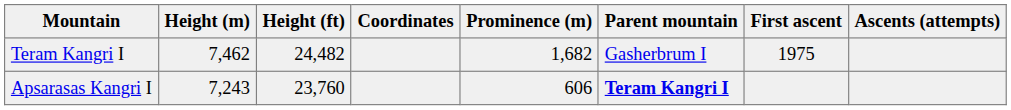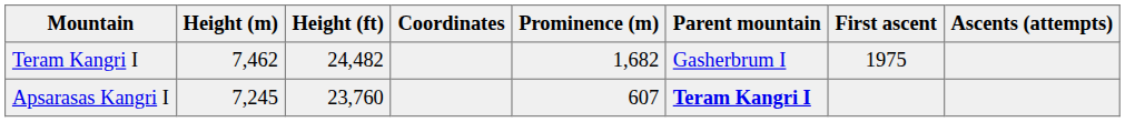Apsarasas Kangri I | Height (m): 7,243 -> 7,245
Apsarasas Kangri I | Prominence (m): 606 -> 607
